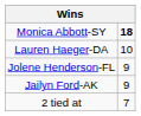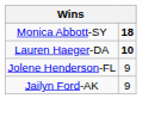Lauren Haeger-DA | column 2: normal -> bold
- row: 2 tied at | 7
